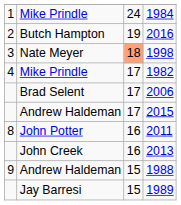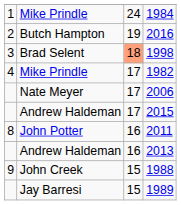1998 | column 2: Nate Meyer -> Brad Selent
2006 | column 2: Brad Selent -> Nate Meyer
2013 | column 2: John Creek -> Andrew Haldeman
1988 | column 2: Andrew Haldeman -> John Creek
